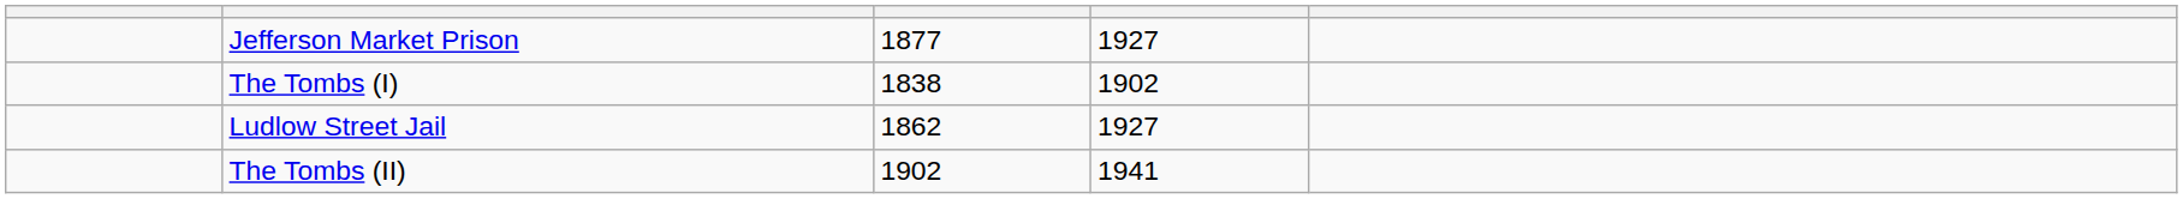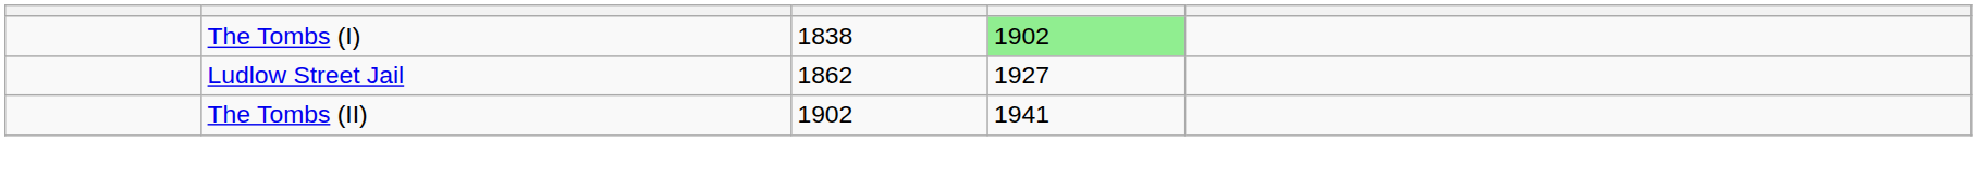- row: Jefferson Market Prison | 1877 | 1927
The Tombs (I) | column 4: no background -> lightgreen background
